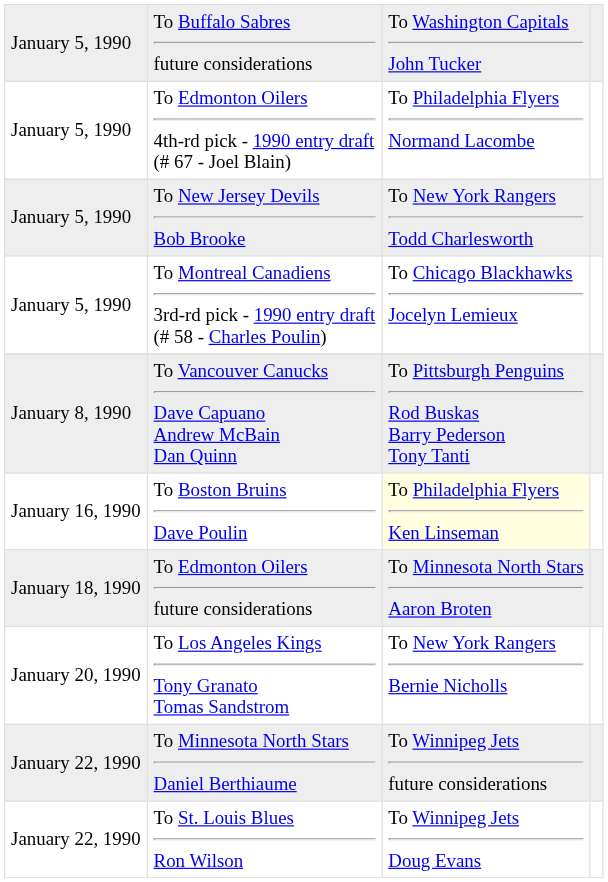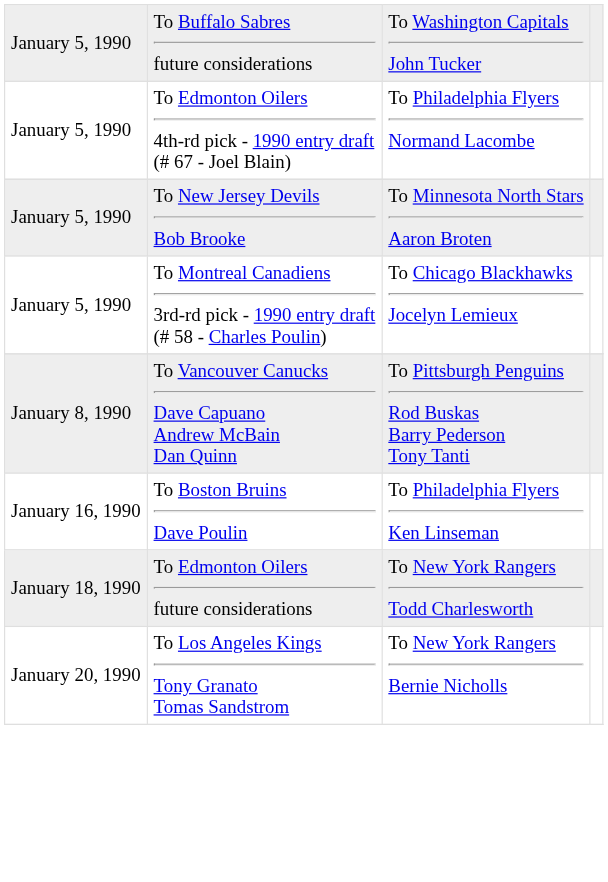To New Jersey Devils Bob Brooke | column 3: To New York Rangers Todd Charlesworth -> To Minnesota North Stars Aaron Broten
To Boston Bruins Dave Poulin | column 3: lightyellow background -> no background
To Edmonton Oilers future considerations | column 3: To Minnesota North Stars Aaron Broten -> To New York Rangers Todd Charlesworth
- row: January 22, 1990 | To Minnesota North Stars Daniel Berthiaume | To Winnipeg Jets future considerations
- row: January 22, 1990 | To St. Louis Blues Ron Wilson | To Winnipeg Jets Doug Evans
